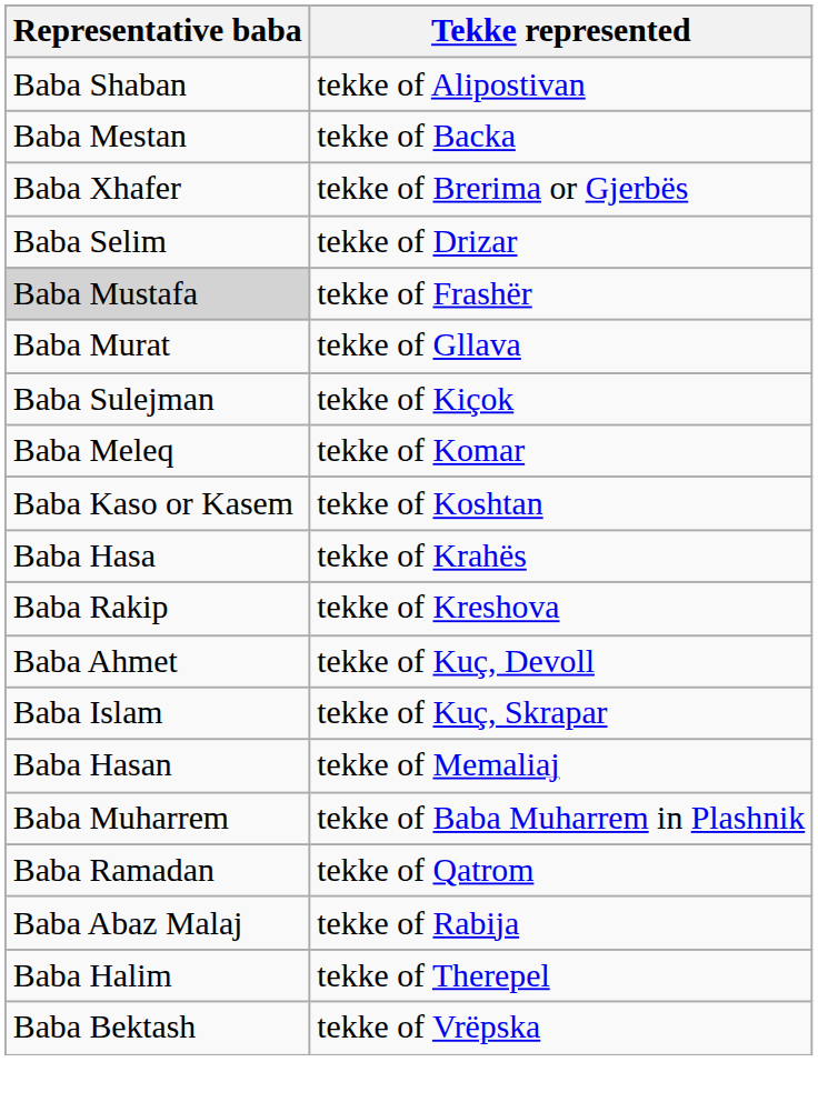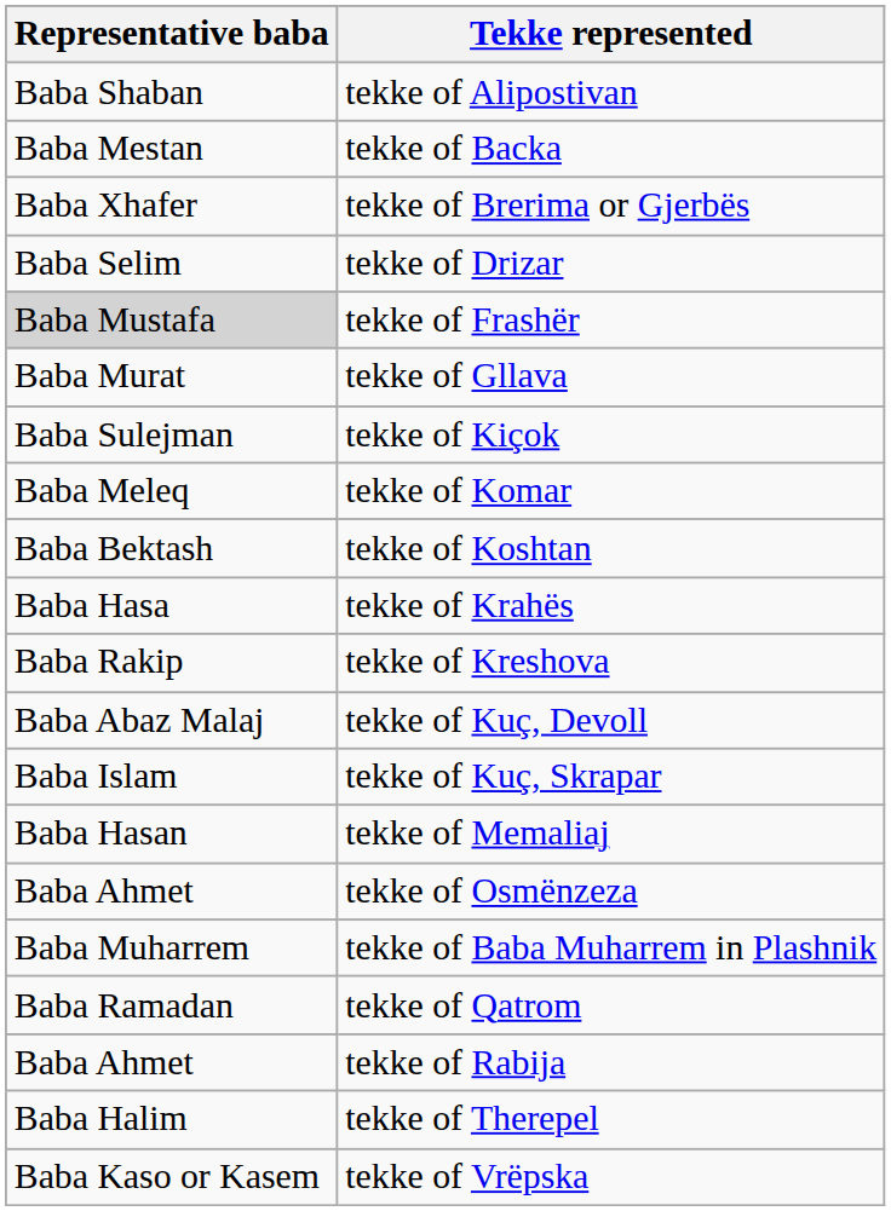tekke of Koshtan | Representative baba: Baba Kaso or Kasem -> Baba Bektash
tekke of Kuç, Devoll | Representative baba: Baba Ahmet -> Baba Abaz Malaj
+ row: Baba Ahmet | tekke of Osmënzeza
tekke of Rabija | Representative baba: Baba Abaz Malaj -> Baba Ahmet
tekke of Vrëpska | Representative baba: Baba Bektash -> Baba Kaso or Kasem
